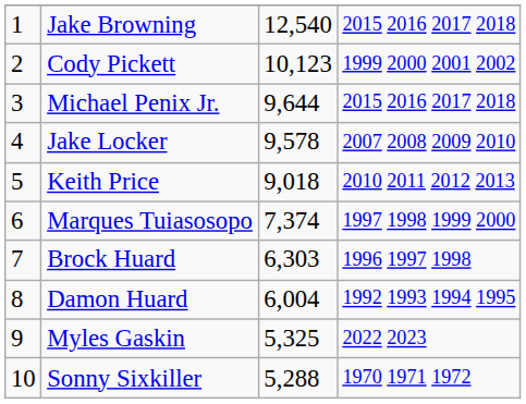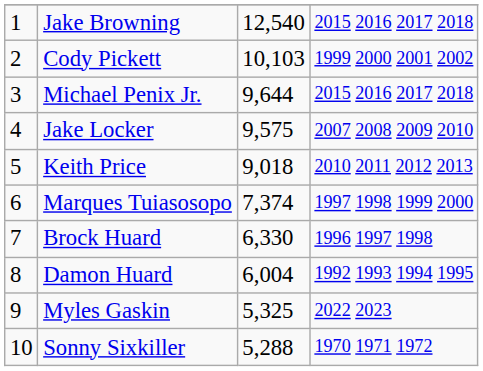Cody Pickett | column 3: 10,123 -> 10,103
Jake Locker | column 3: 9,578 -> 9,575
Brock Huard | column 3: 6,303 -> 6,330
